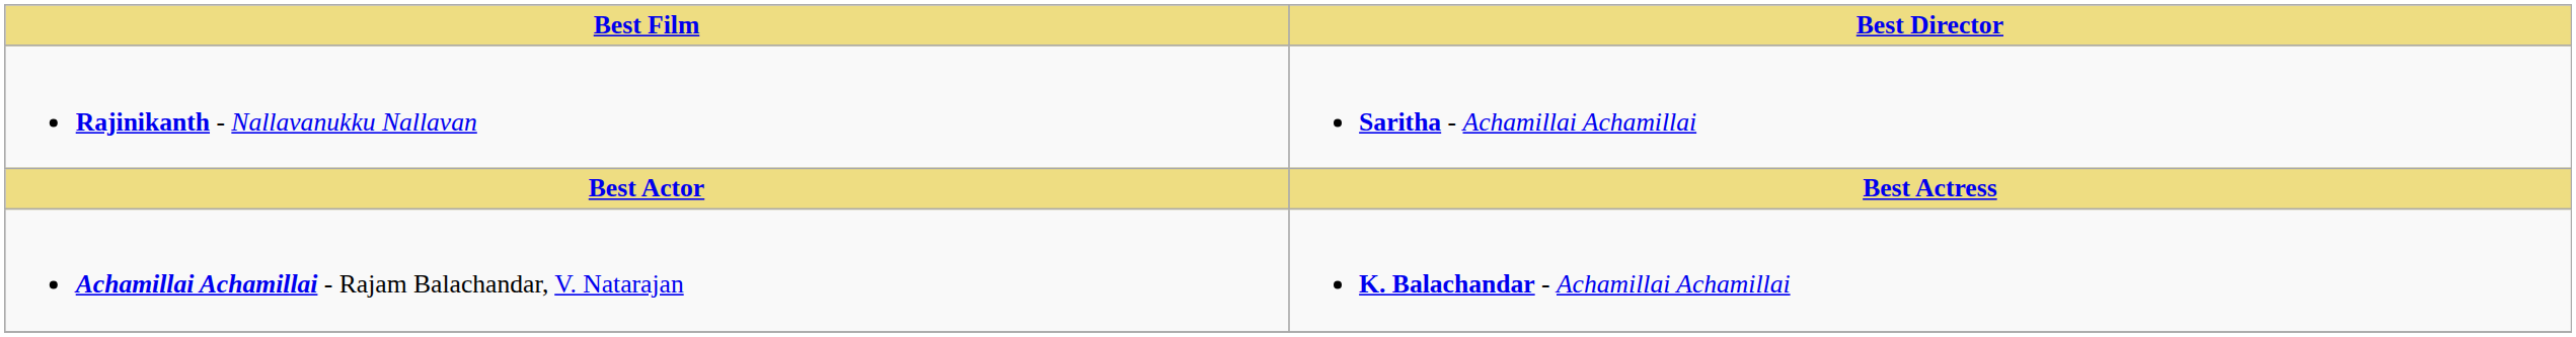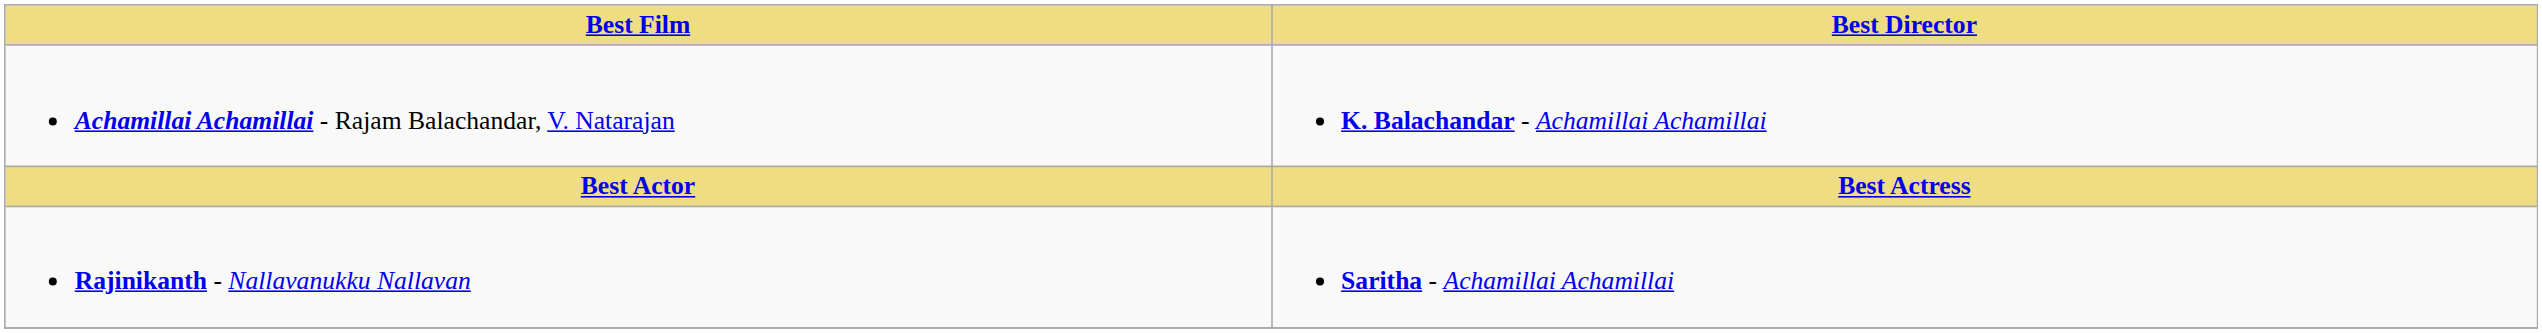rows swapped: Achamillai Achamillai - Rajam Balachandar, V. Natarajan <-> Rajinikanth - Nallavanukku Nallavan
